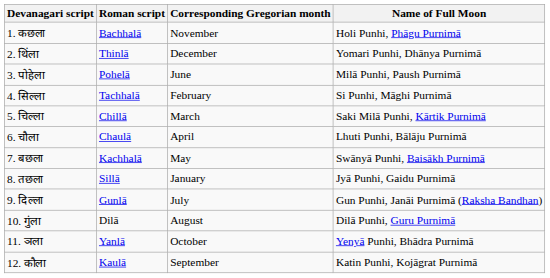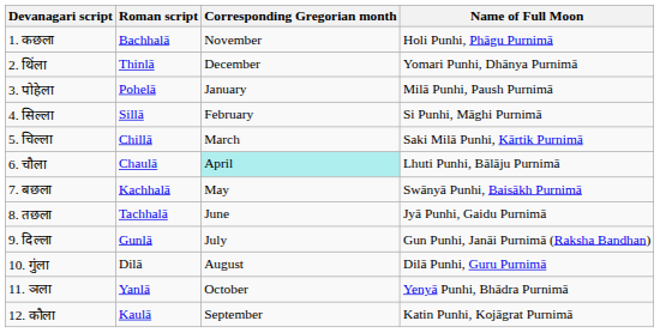3. पोहेला | Corresponding Gregorian month: June -> January
4. सिल्ला | Roman script: Tachhalā -> Sillā
6. चौला | Corresponding Gregorian month: no background -> paleturquoise background
8. तछला | Roman script: Sillā -> Tachhalā
8. तछला | Corresponding Gregorian month: January -> June
